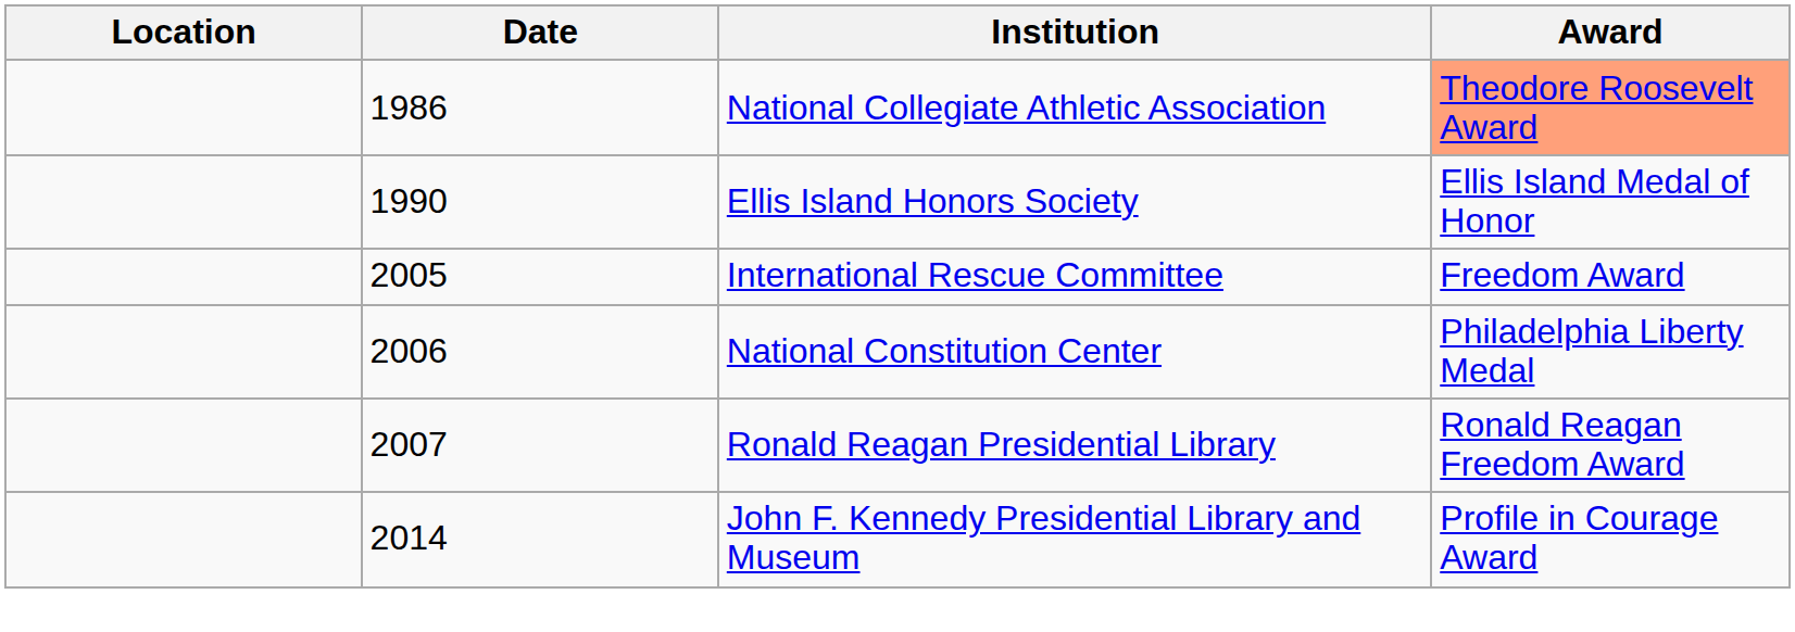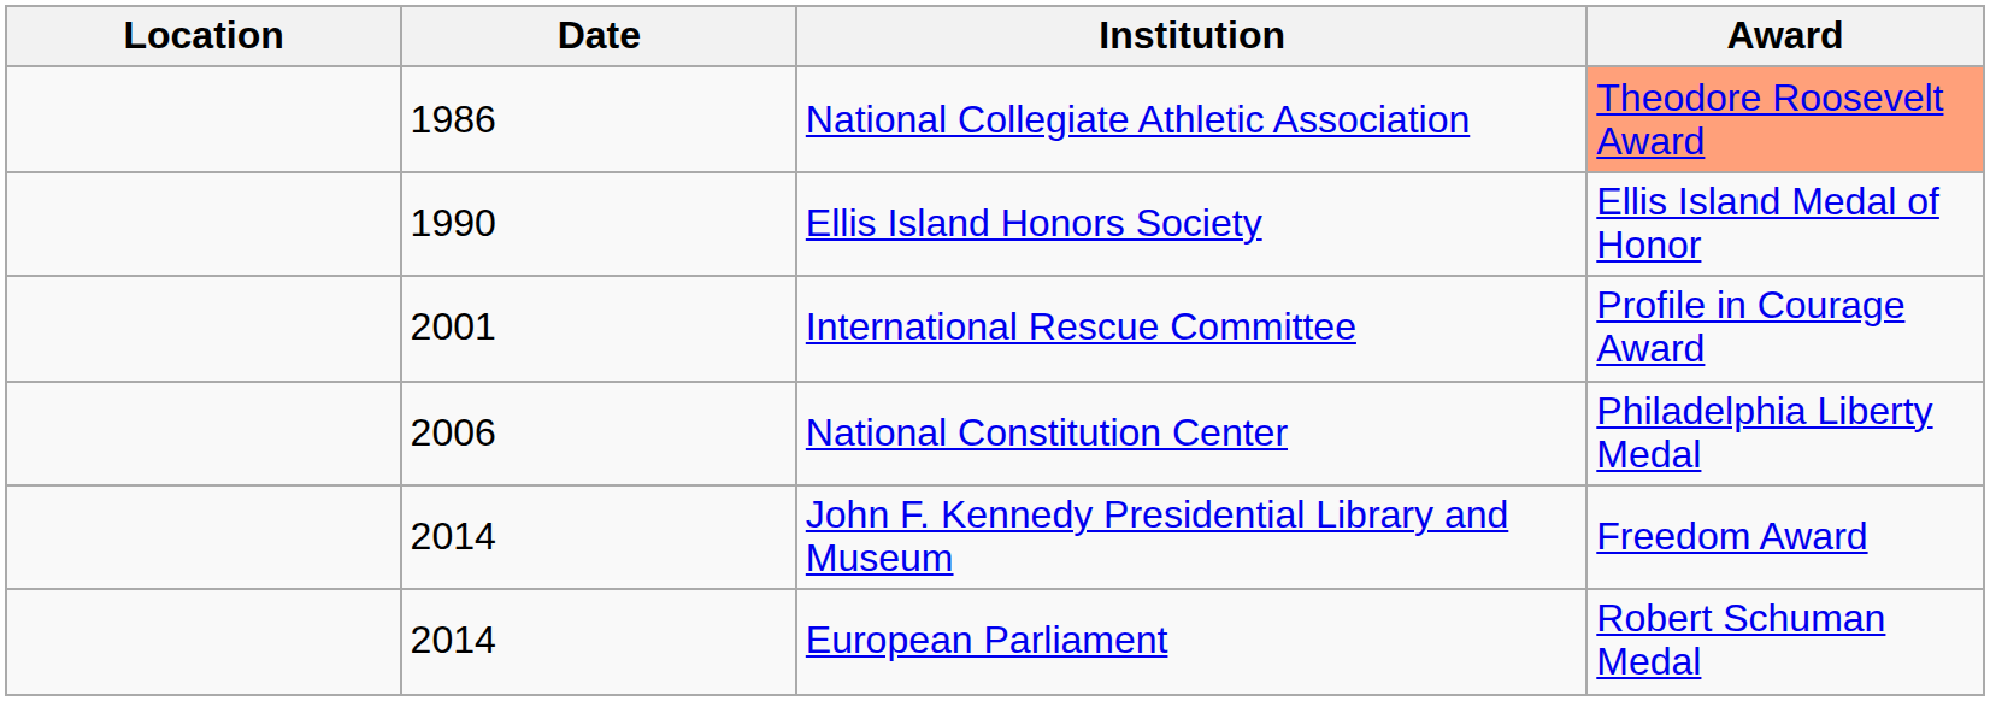International Rescue Committee | Date: 2005 -> 2001
International Rescue Committee | Award: Freedom Award -> Profile in Courage Award
- row: 2007 | Ronald Reagan Presidential Library | Ronald Reagan Freedom Award
John F. Kennedy Presidential Library and Museum | Award: Profile in Courage Award -> Freedom Award
+ row: 2014 | European Parliament | Robert Schuman Medal
